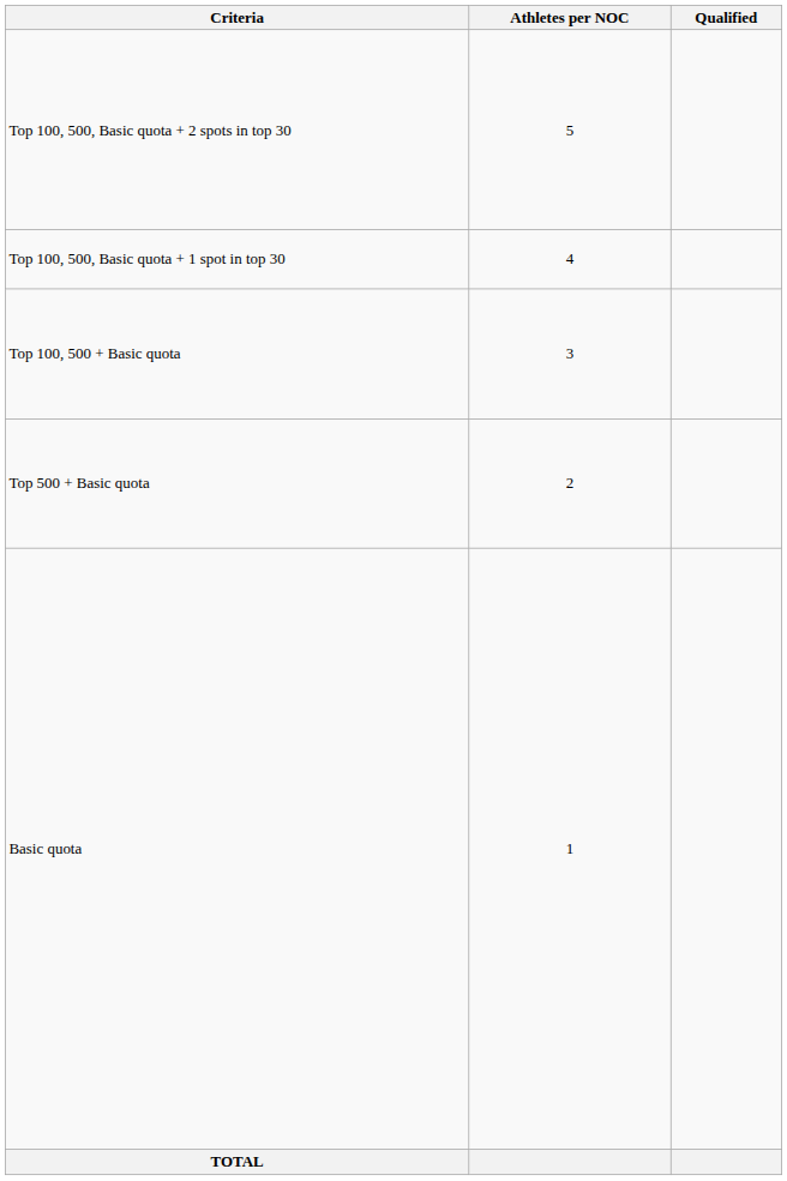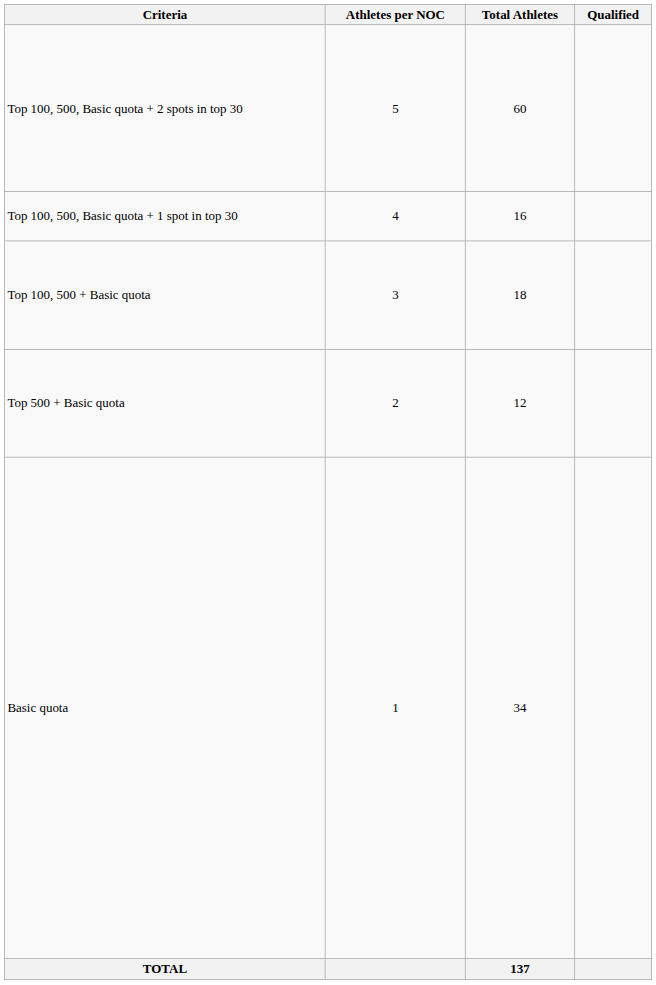+ column: Total Athletes | 60 | 16 | 18 | 12 | 34 | 137
